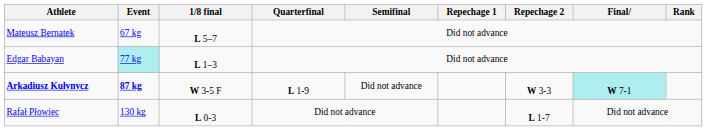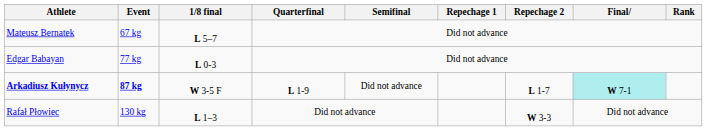Edgar Babayan | Event: paleturquoise background -> no background
Edgar Babayan | 1/8 final: L 1–3 -> L 0-3
Arkadiusz Kułynycz | Repechage 2: W 3-3 -> L 1-7
Rafał Płowiec | 1/8 final: L 0-3 -> L 1–3
Rafał Płowiec | Repechage 2: L 1-7 -> W 3-3
